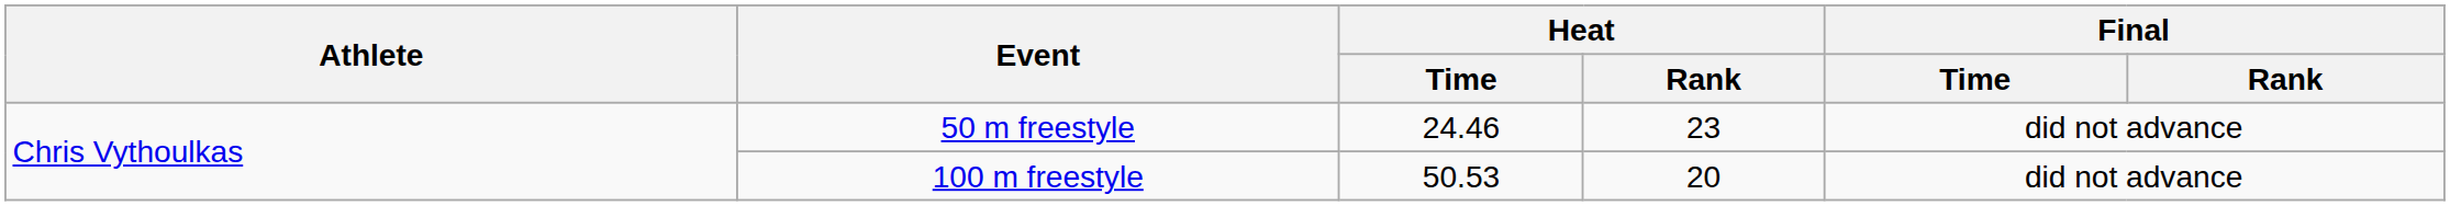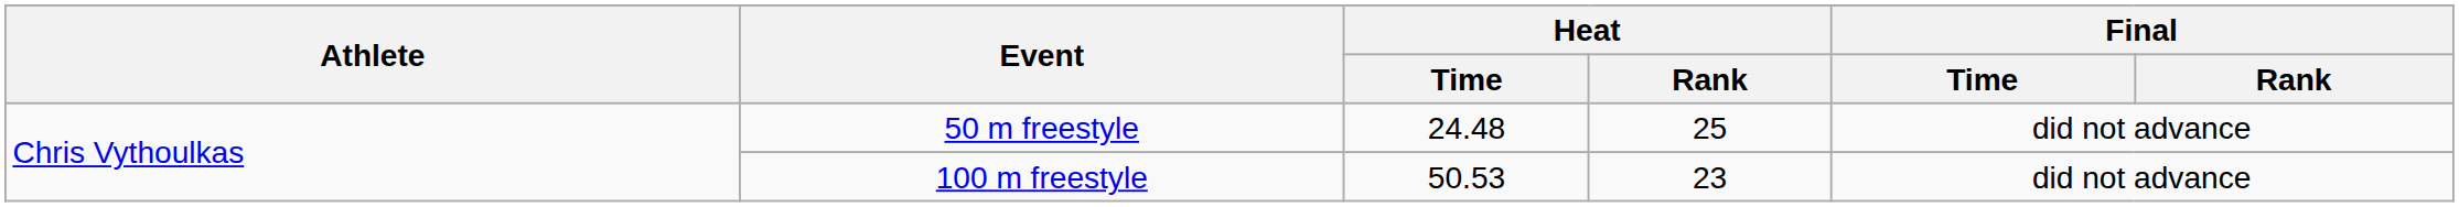50 m freestyle | Heat / Time: 24.46 -> 24.48
50 m freestyle | Heat / Rank: 23 -> 25
100 m freestyle | Heat / Rank: 20 -> 23
